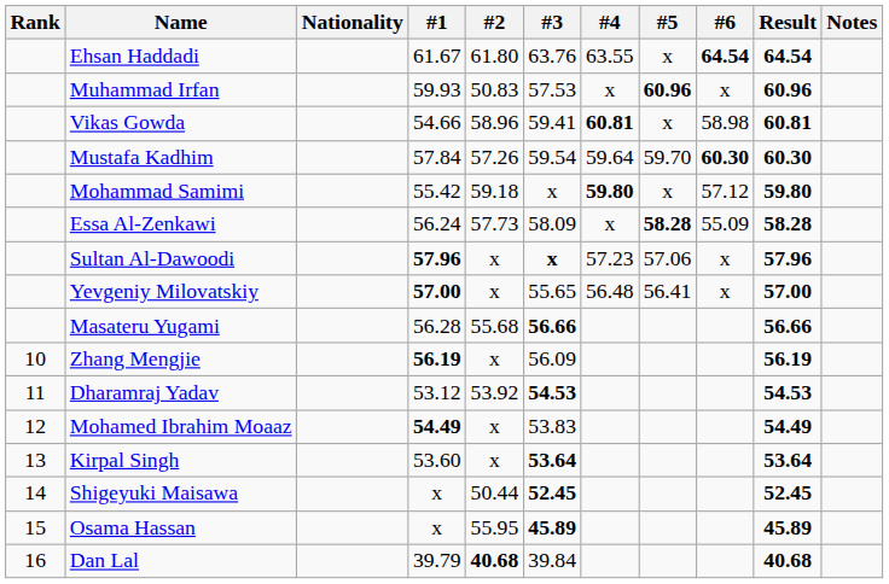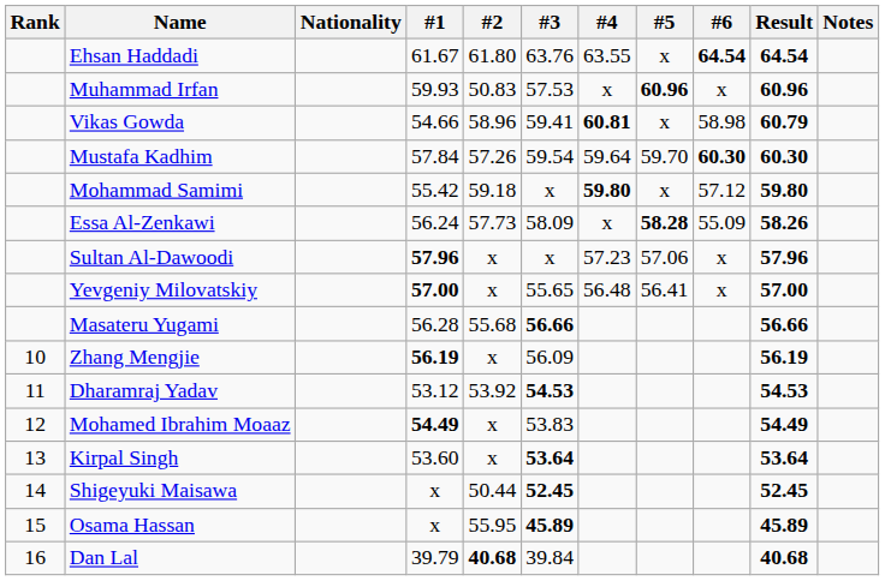Vikas Gowda | Result: 60.81 -> 60.79
Essa Al-Zenkawi | Result: 58.28 -> 58.26
Sultan Al-Dawoodi | #3: bold -> normal
